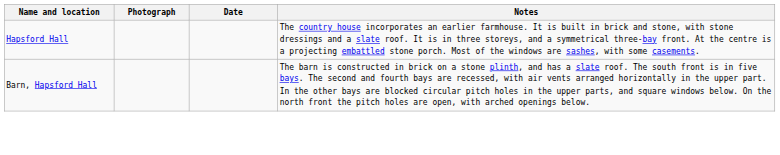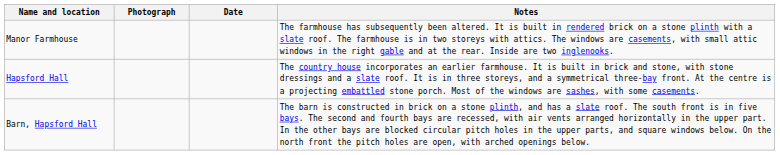+ row: Manor Farmhouse | The farmhouse has subsequently been altered. It is built in rendered brick on a stone plinth with a slate roof. The farmhouse is in two storeys with attics. The windows are casements, with small attic windows in the right gable and at the rear. Inside are two inglenooks.
